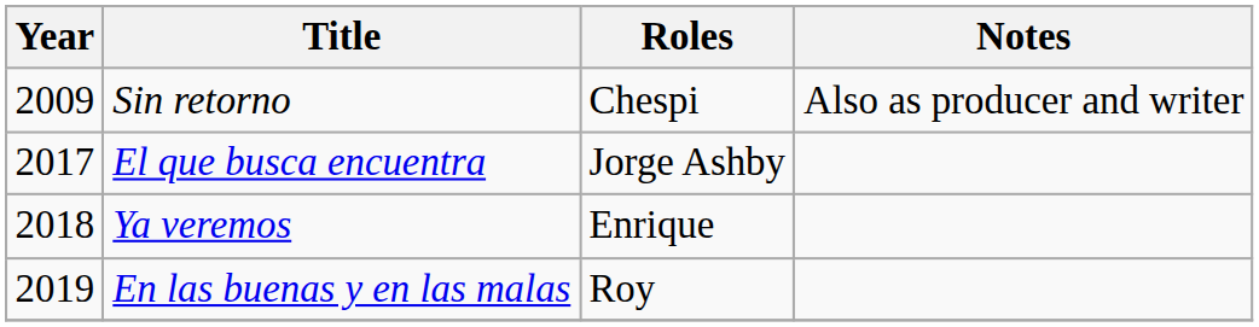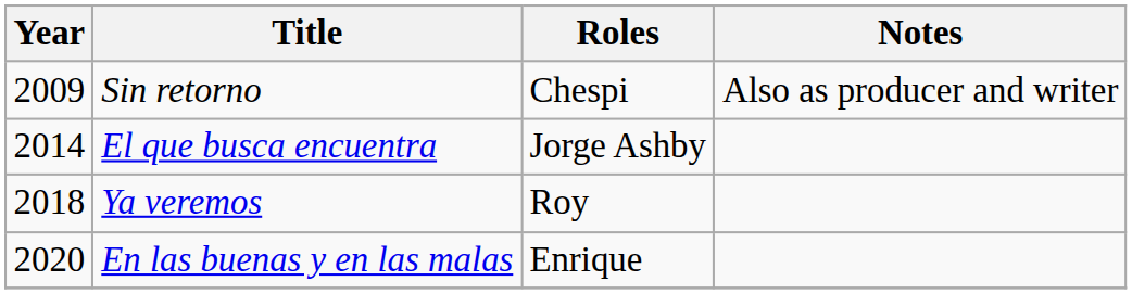El que busca encuentra | Year: 2017 -> 2014
Ya veremos | Roles: Enrique -> Roy
En las buenas y en las malas | Year: 2019 -> 2020
En las buenas y en las malas | Roles: Roy -> Enrique
